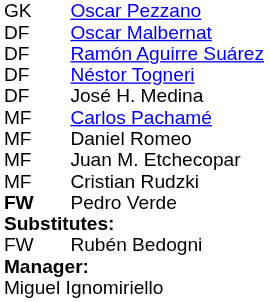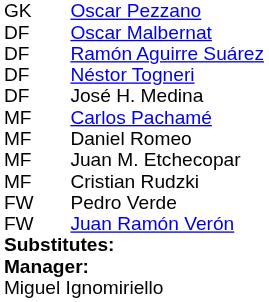Pedro Verde | column 1: bold -> normal
+ row: FW | Juan Ramón Verón
- row: FW | Rubén Bedogni
